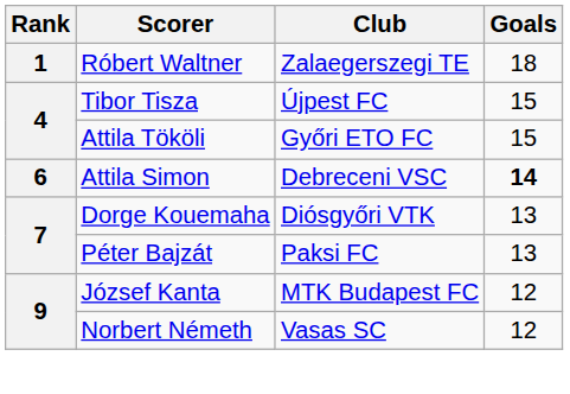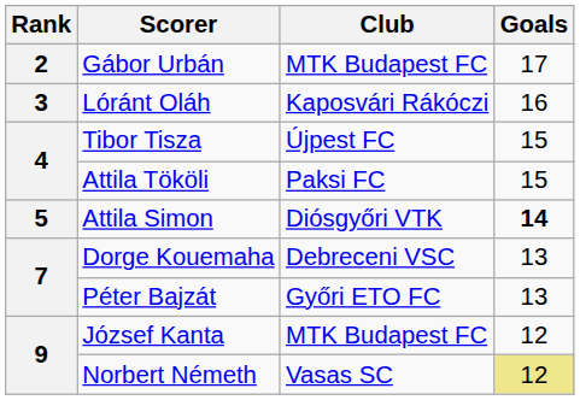- row: 1 | Róbert Waltner | Zalaegerszegi TE | 18
+ row: 2 | Gábor Urbán | MTK Budapest FC | 17
+ row: 3 | Lóránt Oláh | Kaposvári Rákóczi | 16
Attila Tököli | Club: Győri ETO FC -> Paksi FC
Attila Simon | Rank: 6 -> 5
Attila Simon | Club: Debreceni VSC -> Diósgyőri VTK
Dorge Kouemaha | Club: Diósgyőri VTK -> Debreceni VSC
Péter Bajzát | Club: Paksi FC -> Győri ETO FC
Norbert Németh | Goals: no background -> khaki background
